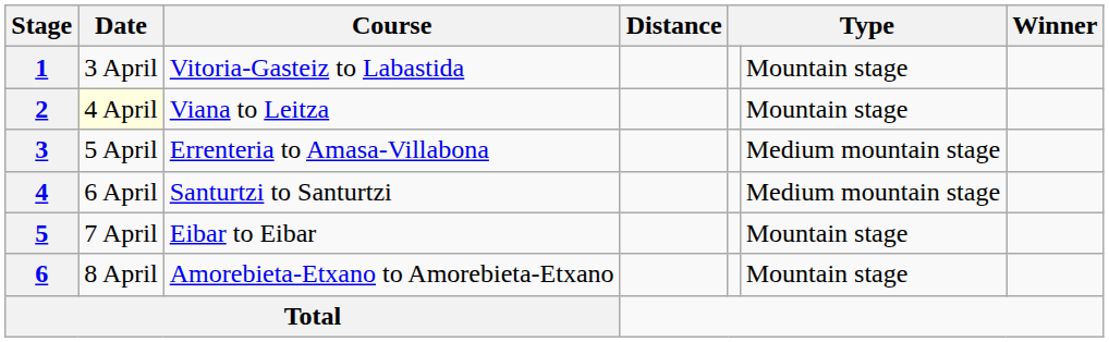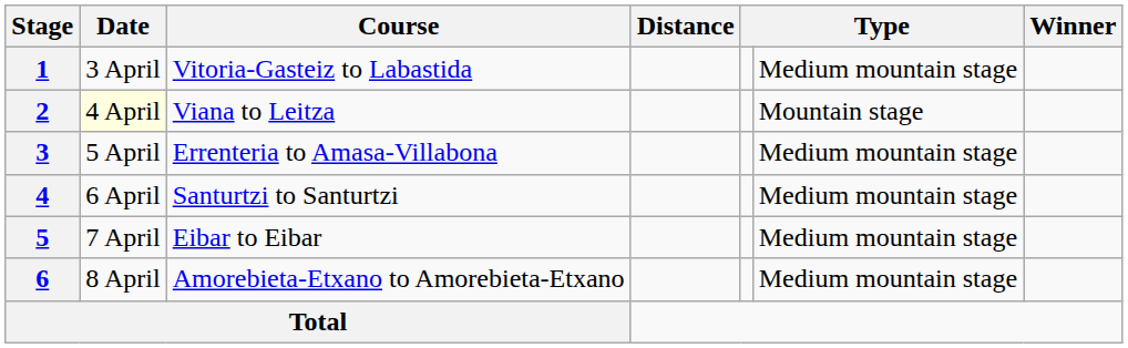1 | column 6: Mountain stage -> Medium mountain stage
5 | column 6: Mountain stage -> Medium mountain stage
6 | column 6: Mountain stage -> Medium mountain stage
